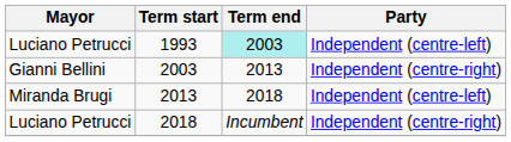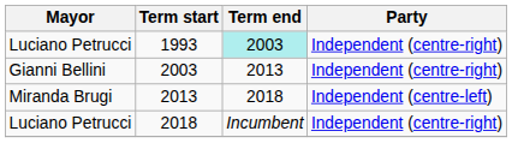1993 | Party: Independent (centre-left) -> Independent (centre-right)
